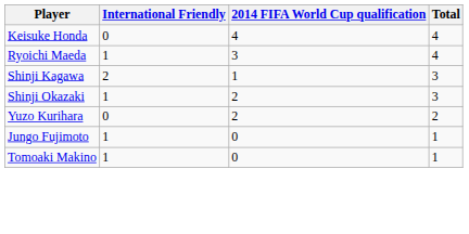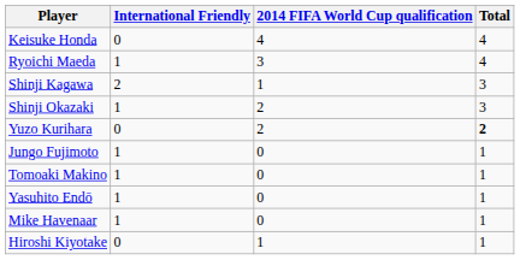Yuzo Kurihara | Total: normal -> bold
+ row: Yasuhito Endō | 1 | 0 | 1
+ row: Mike Havenaar | 1 | 0 | 1
+ row: Hiroshi Kiyotake | 0 | 1 | 1
